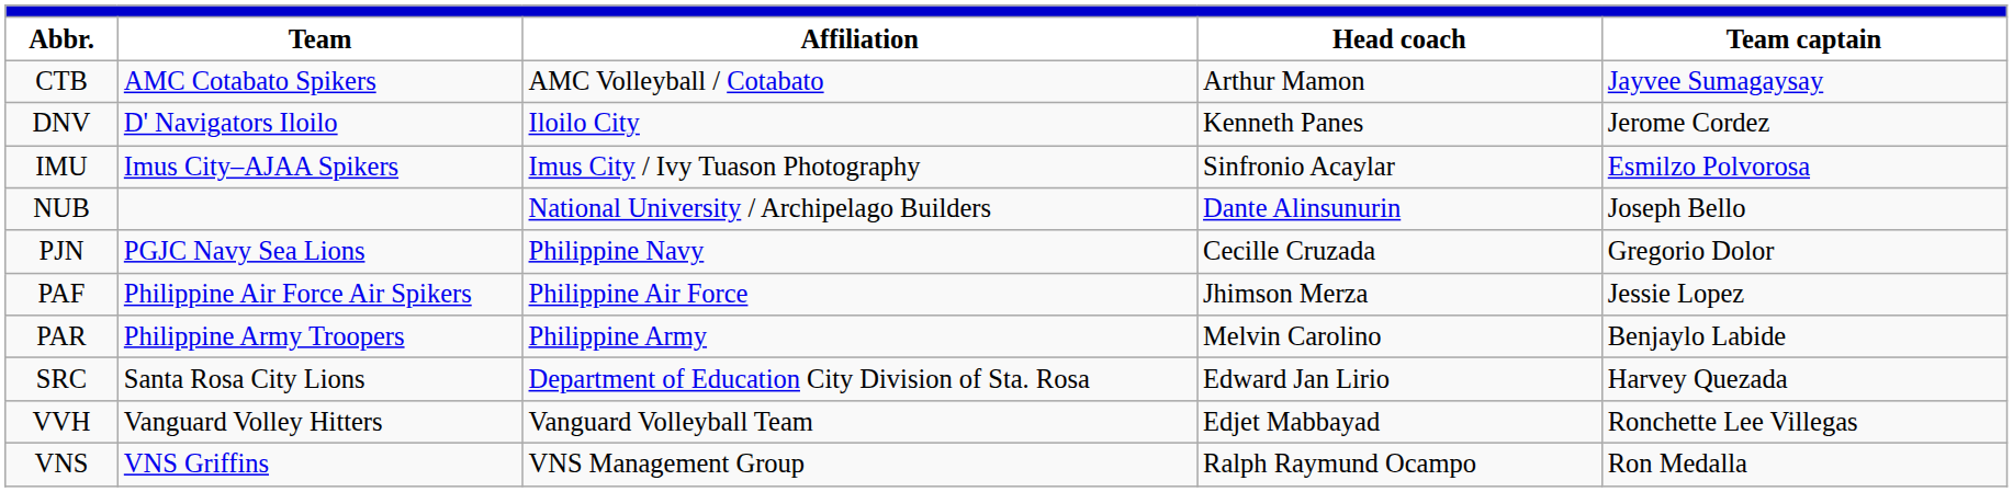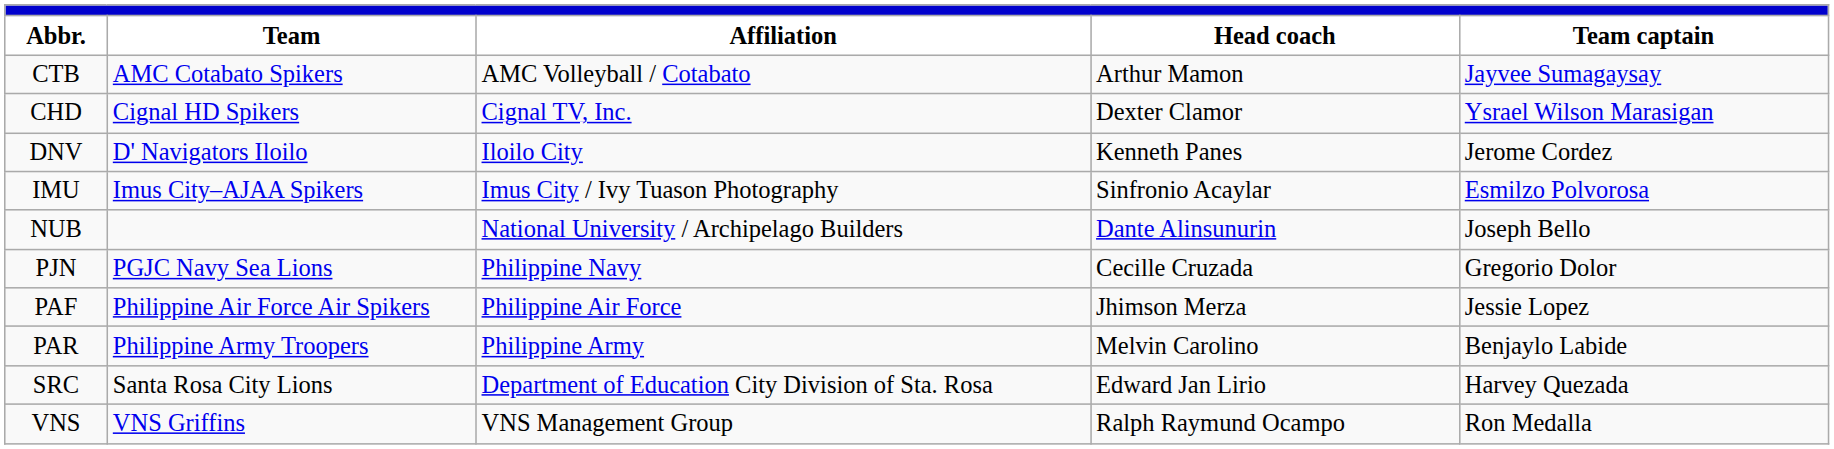+ row: CHD | Cignal HD Spikers | Cignal TV, Inc. | Dexter Clamor | Ysrael Wilson Marasigan
- row: VVH | Vanguard Volley Hitters | Vanguard Volleyball Team | Edjet Mabbayad | Ronchette Lee Villegas
